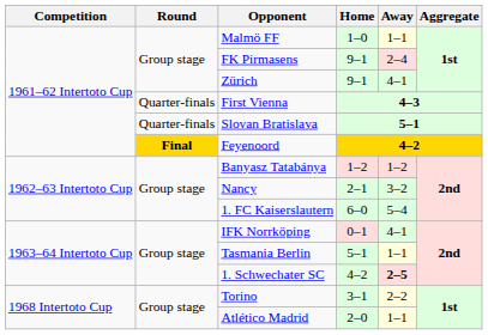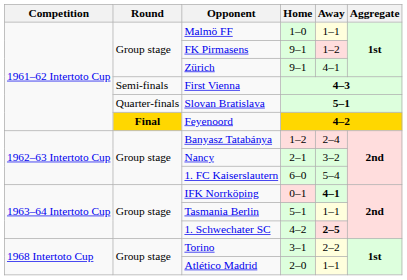FK Pirmasens | Away: 2–4 -> 1–2
First Vienna | Round: Quarter-finals -> Semi-finals
Banyasz Tatabánya | Away: 1–2 -> 2–4
IFK Norrköping | Away: normal -> bold
